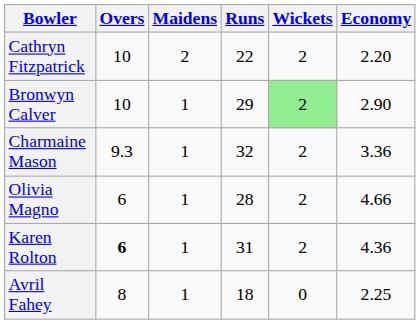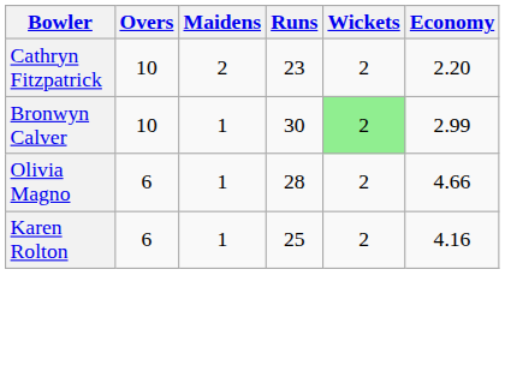Cathryn Fitzpatrick | Runs: 22 -> 23
Bronwyn Calver | Runs: 29 -> 30
Bronwyn Calver | Economy: 2.90 -> 2.99
- row: Charmaine Mason | 9.3 | 1 | 32 | 2 | 3.36
Karen Rolton | Overs: bold -> normal
Karen Rolton | Runs: 31 -> 25
Karen Rolton | Economy: 4.36 -> 4.16
- row: Avril Fahey | 8 | 1 | 18 | 0 | 2.25
